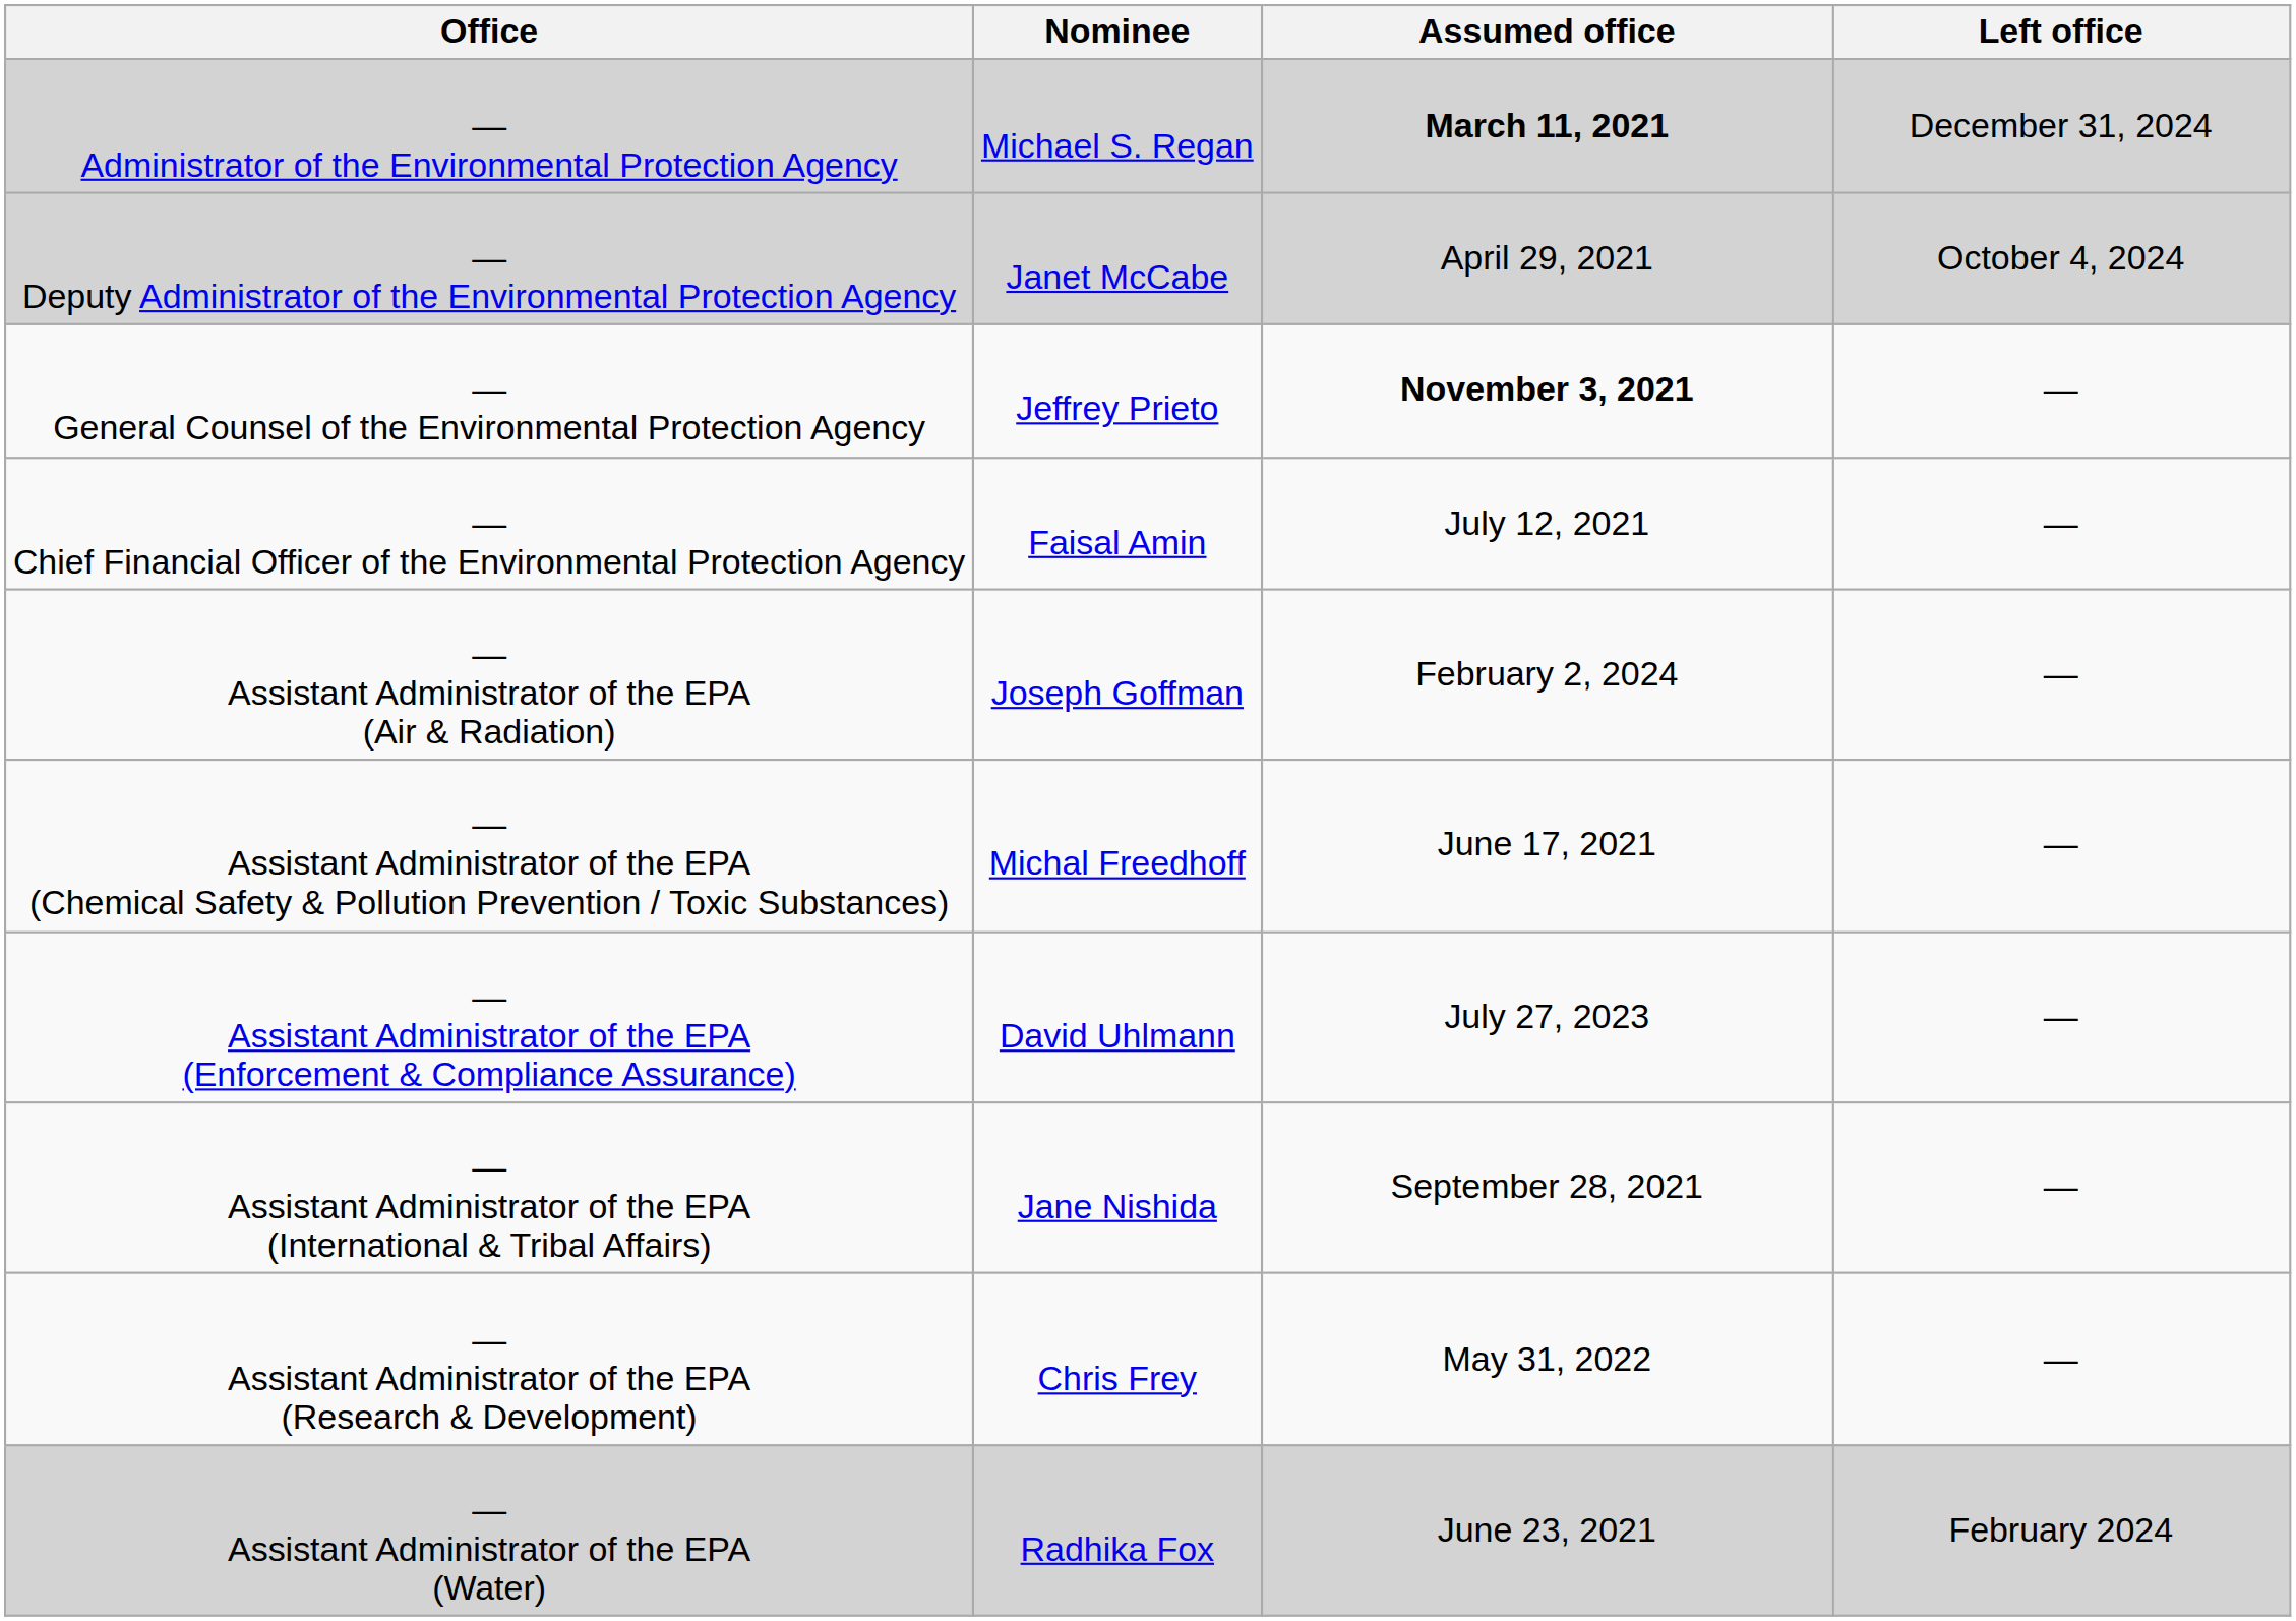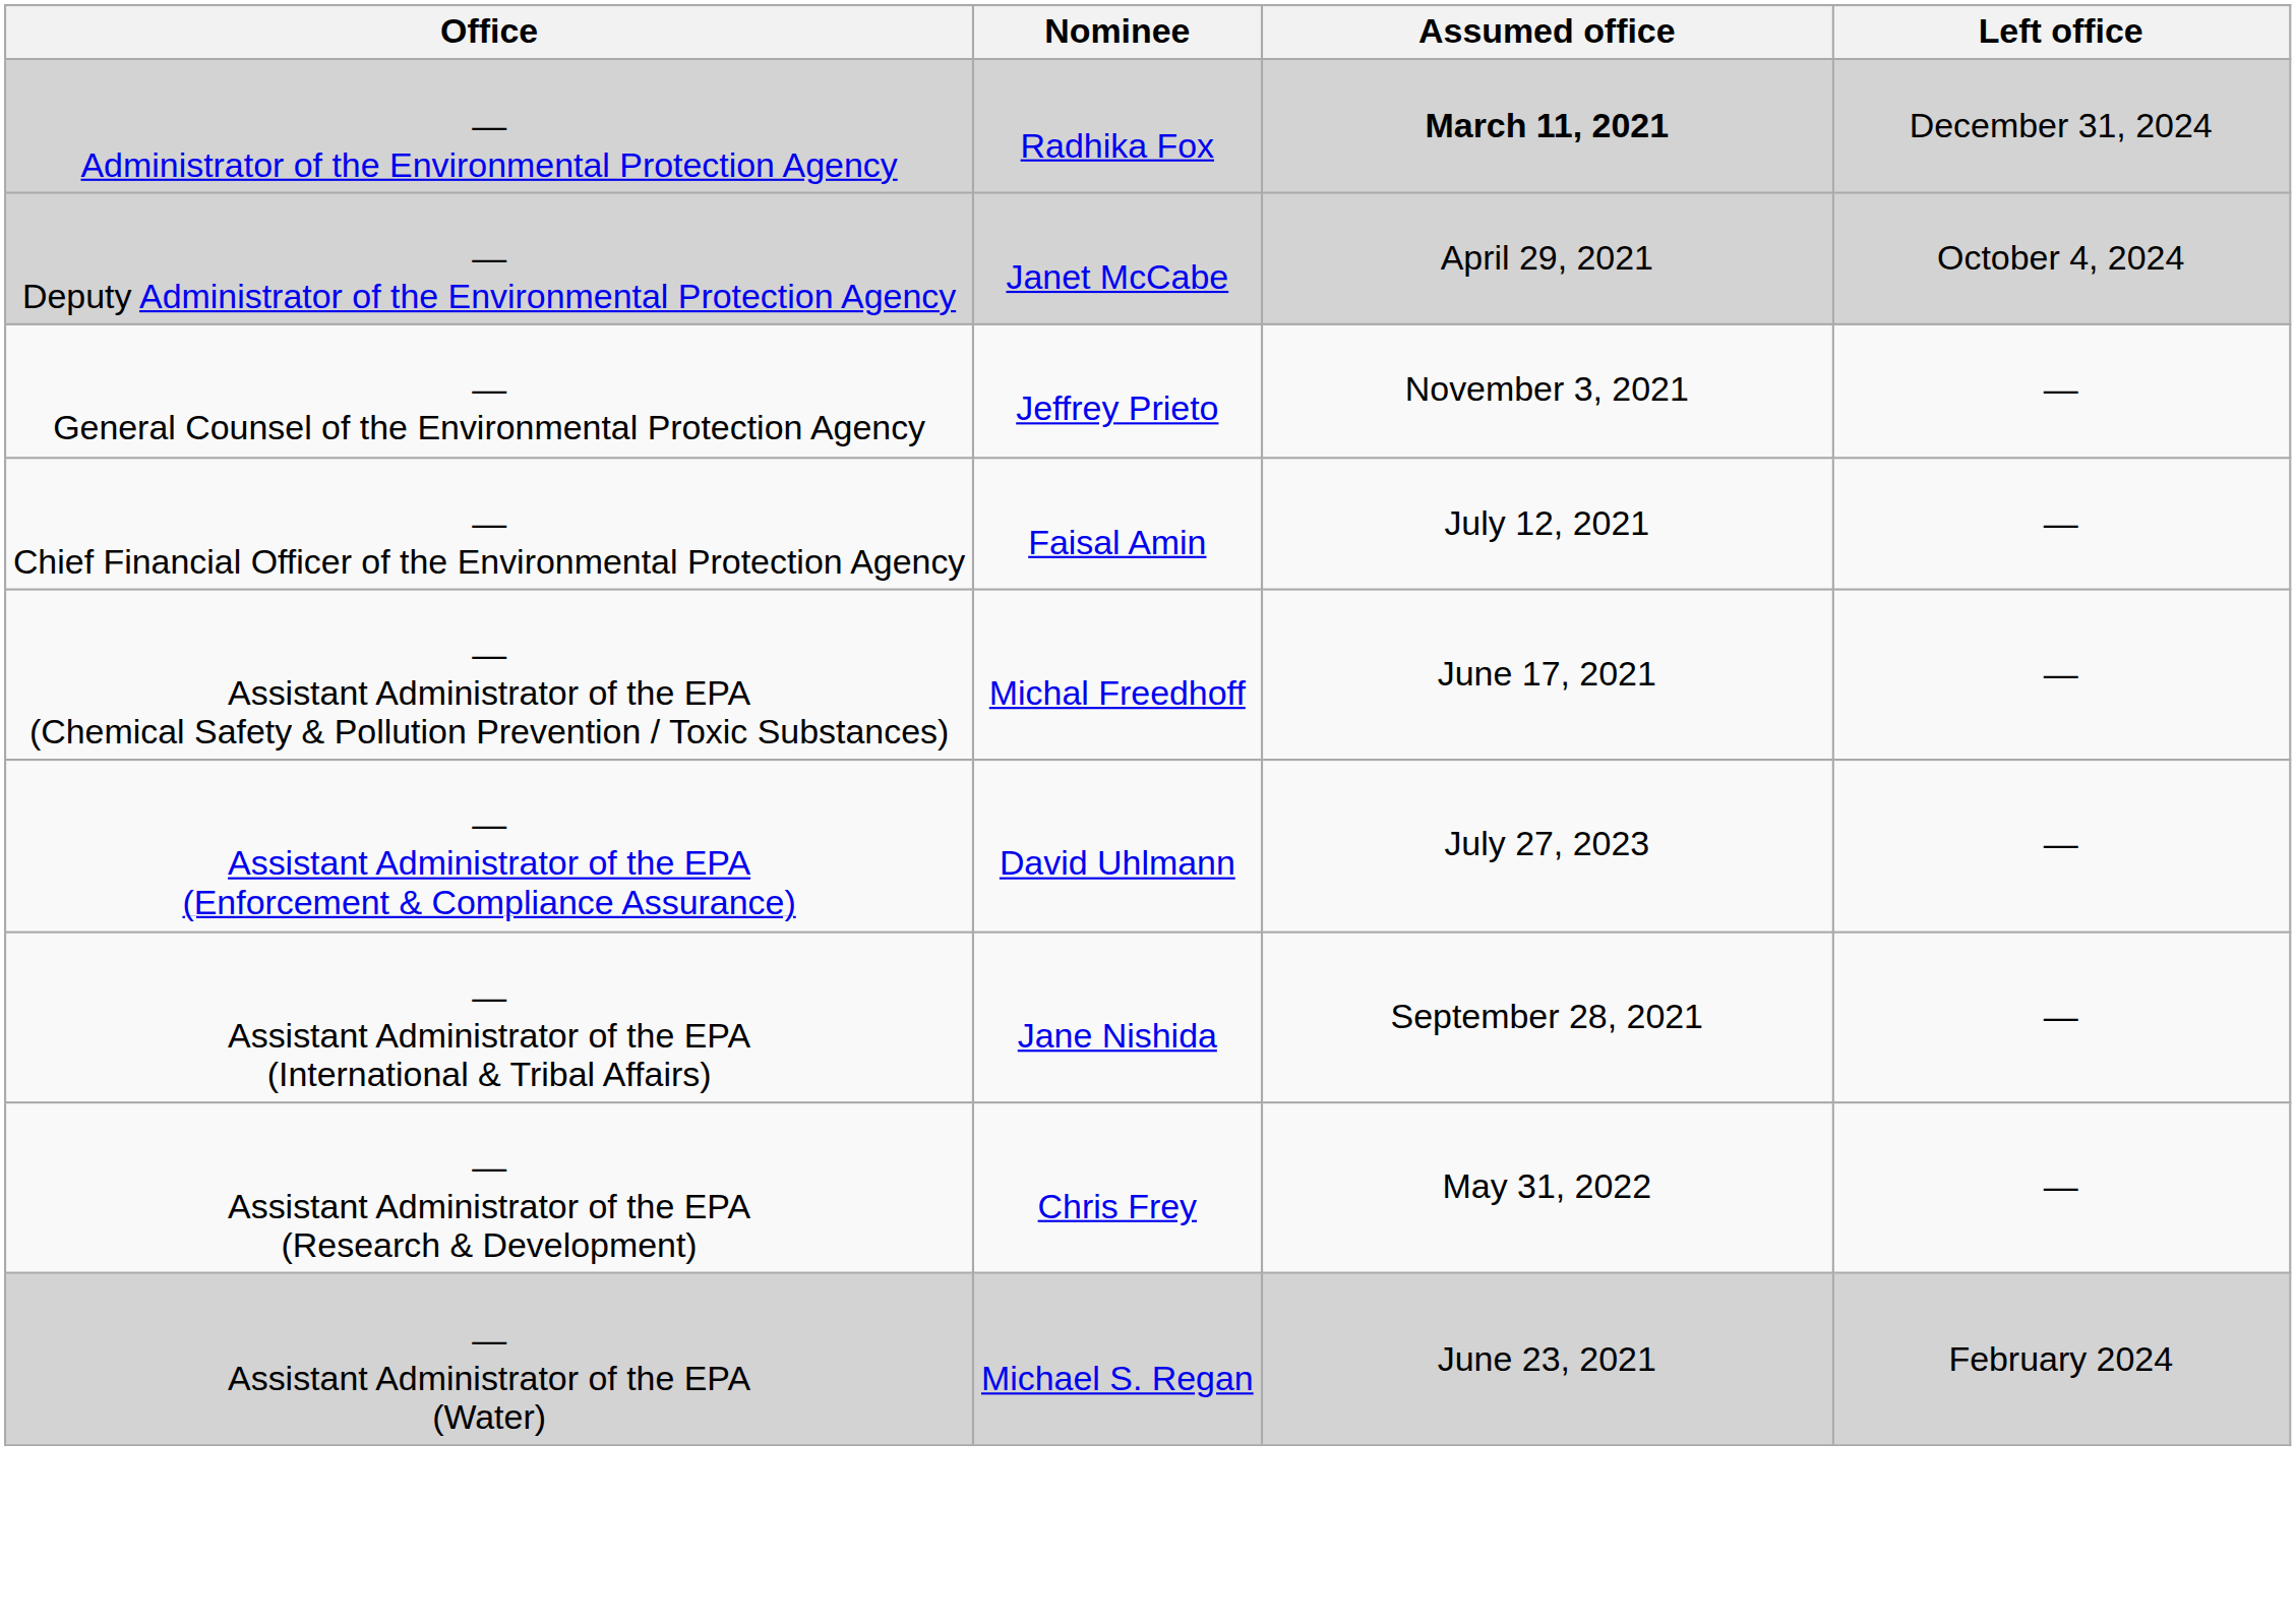— Administrator of the Environmental Protection Agency | Nominee: Michael S. Regan -> Radhika Fox
— General Counsel of the Environmental Protection Agency | Assumed office: bold -> normal
- row: — Assistant Administrator of the EPA (Air & Radiation) | Joseph Goffman | February 2, 2024 | —
— Assistant Administrator of the EPA (Water) | Nominee: Radhika Fox -> Michael S. Regan
